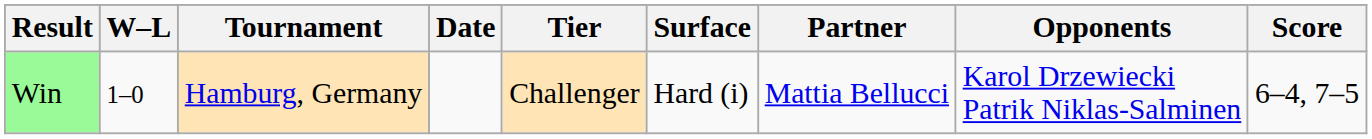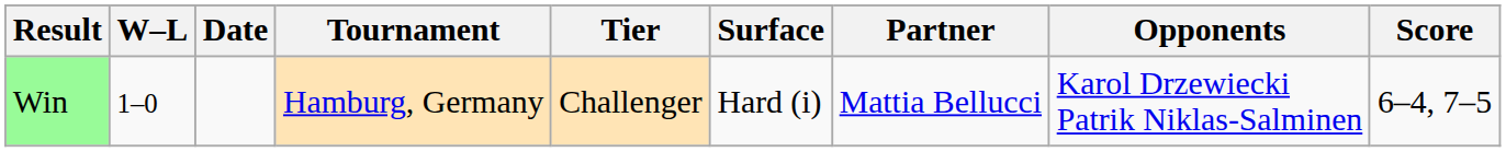columns swapped: Date <-> Tournament
